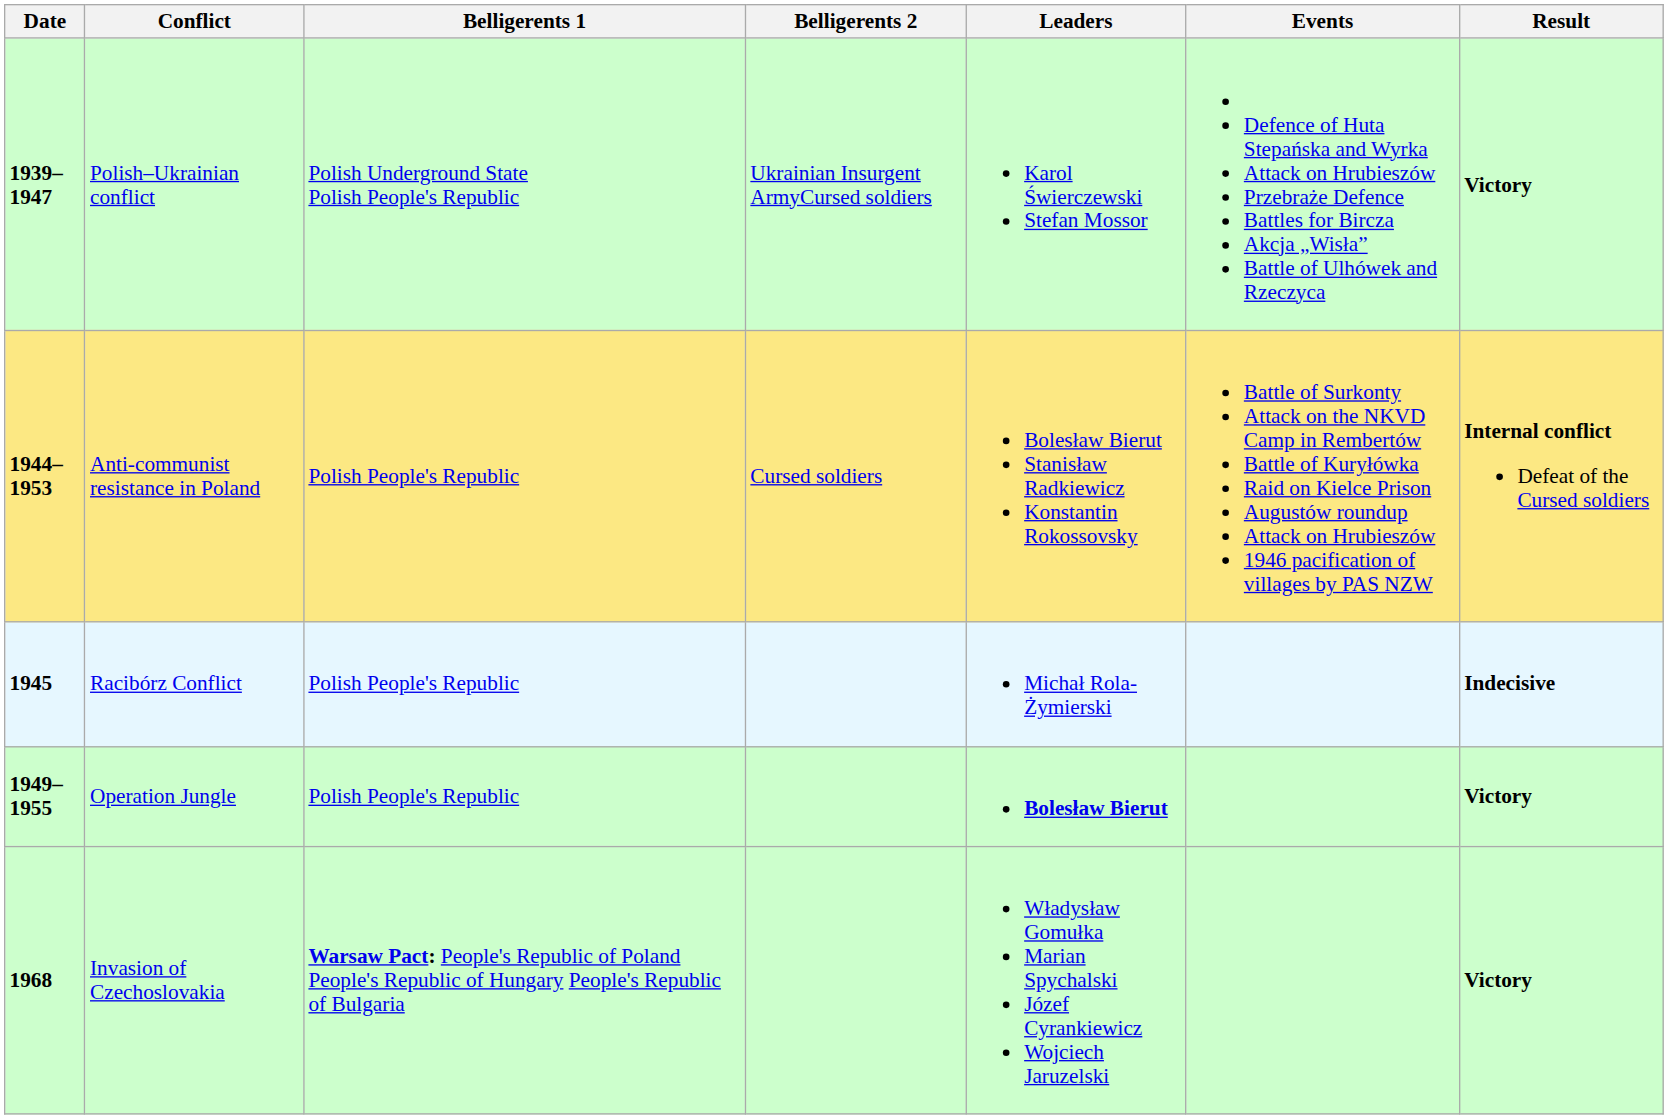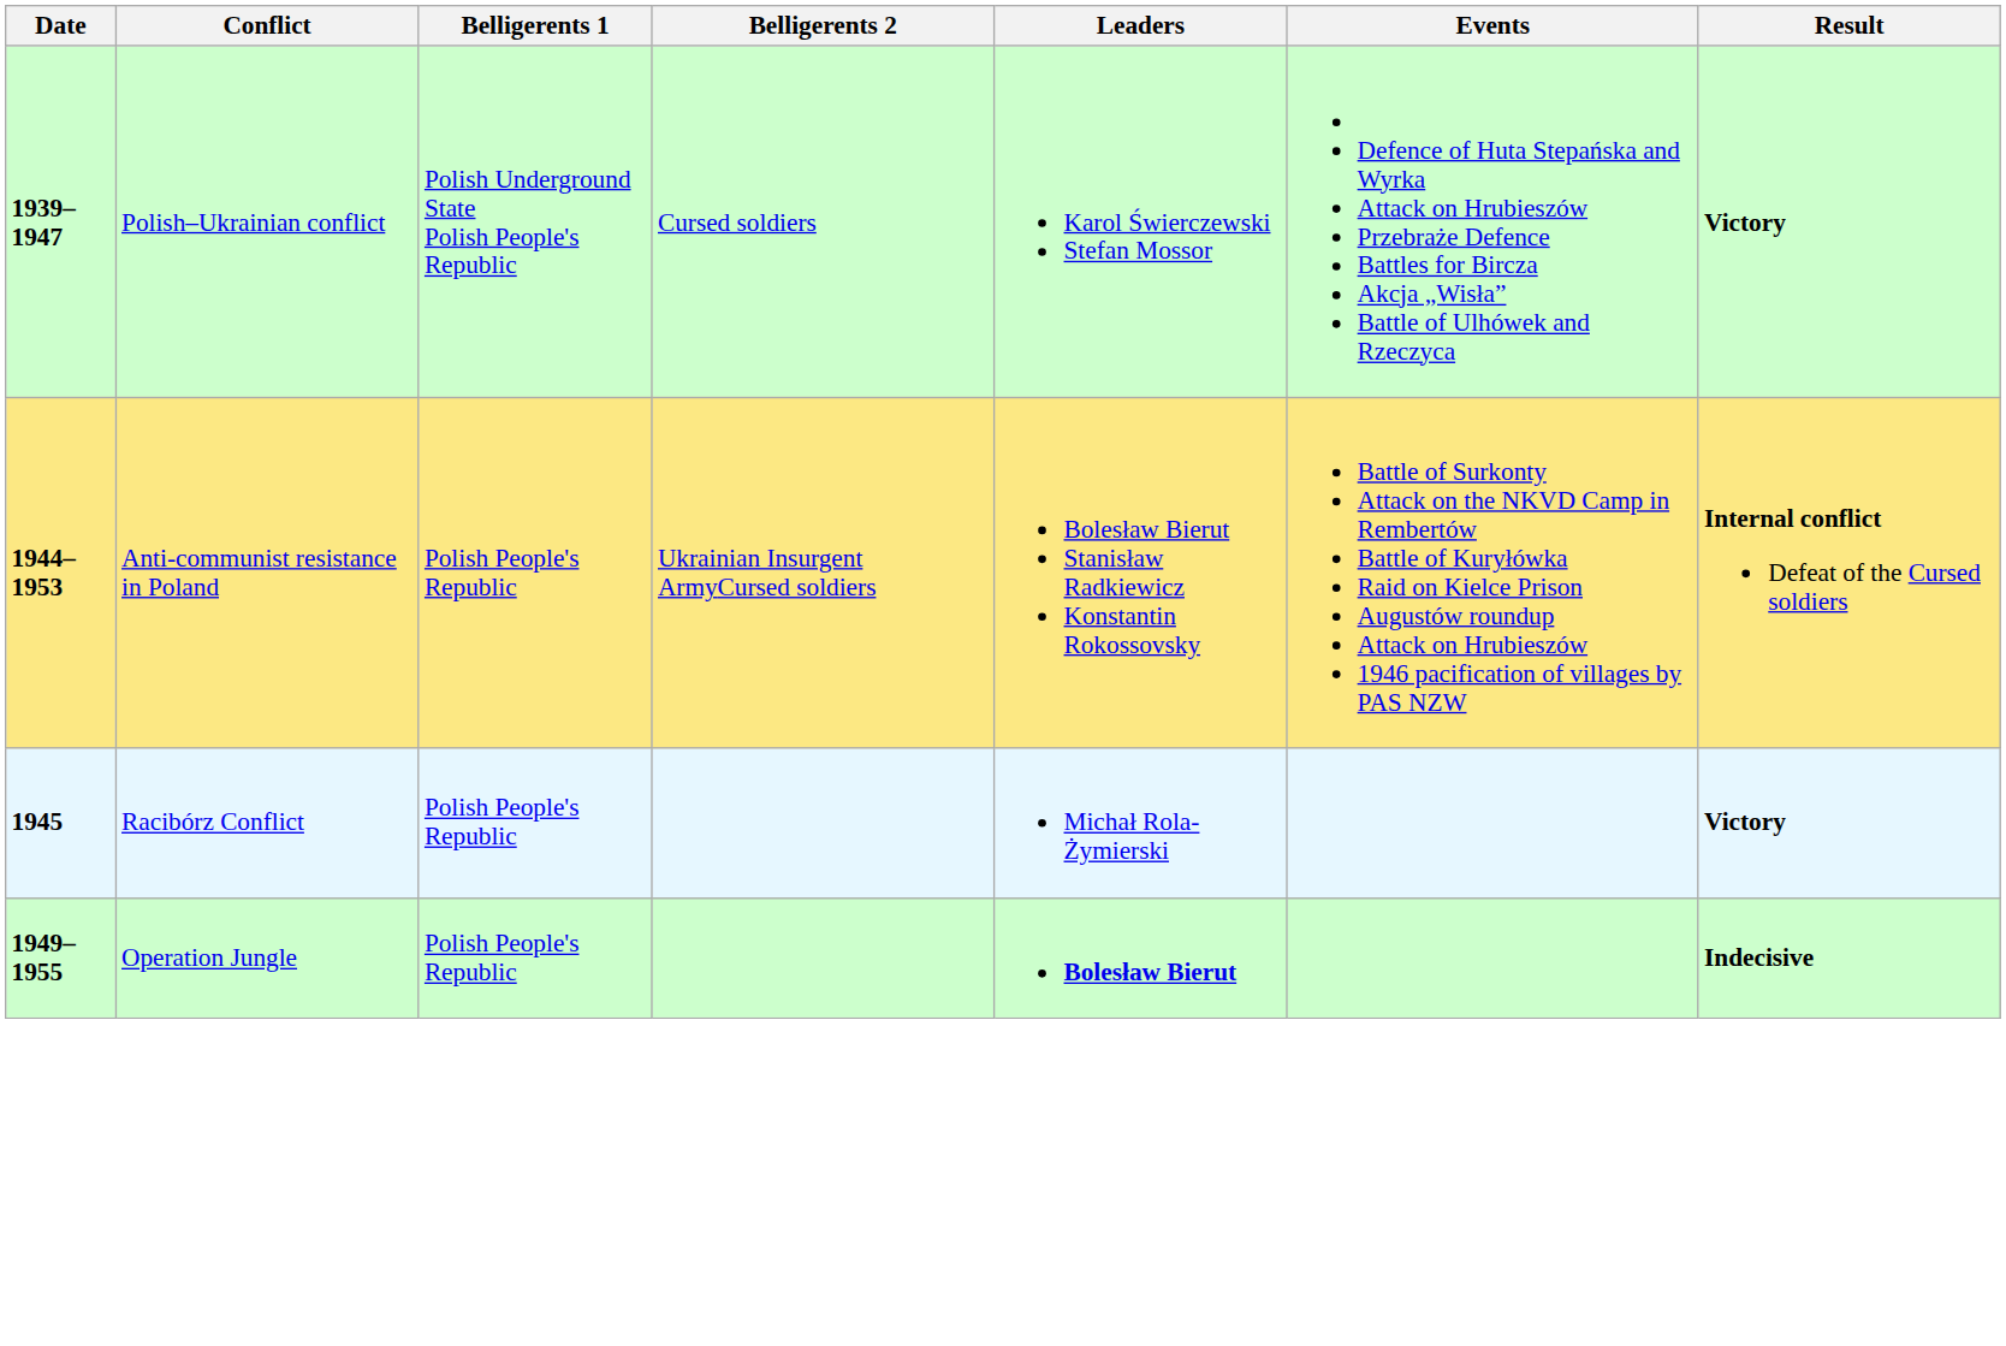Polish–Ukrainian conflict | Belligerents 2: Ukrainian Insurgent ArmyCursed soldiers -> Cursed soldiers
Anti-communist resistance in Poland | Belligerents 2: Cursed soldiers -> Ukrainian Insurgent ArmyCursed soldiers
Racibórz Conflict | Result: Indecisive -> Victory
Operation Jungle | Result: Victory -> Indecisive
- row: 1968 | Invasion of Czechoslovakia | Warsaw Pact: People's Republic of Poland People's Republic of Hungary People's Republic of Bulgaria | Władysław Gomułka Marian Spychalski Józef Cyrankiewicz Wojciech Jaruzelski | Victory
